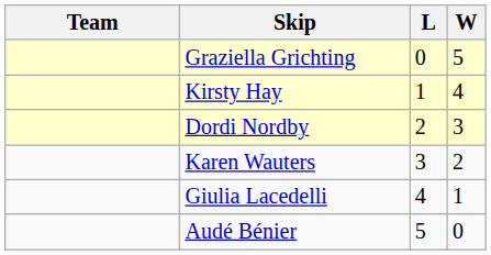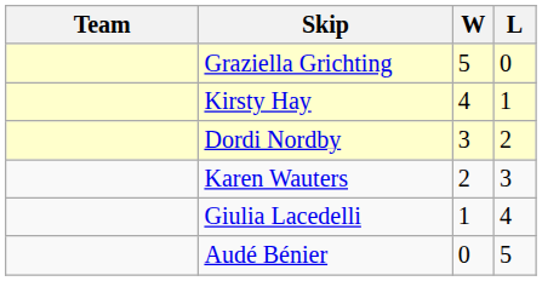columns swapped: W <-> L
